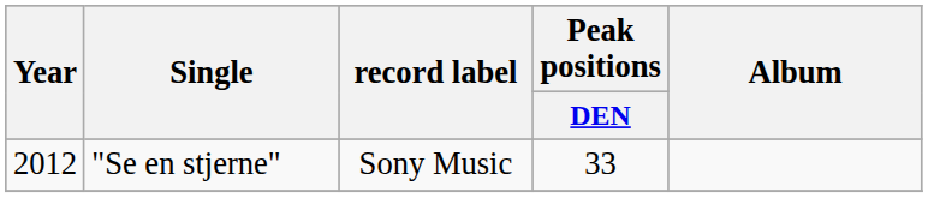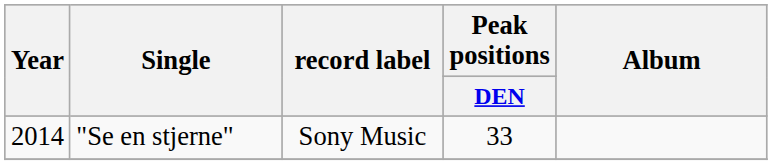"Se en stjerne" | Year: 2012 -> 2014
